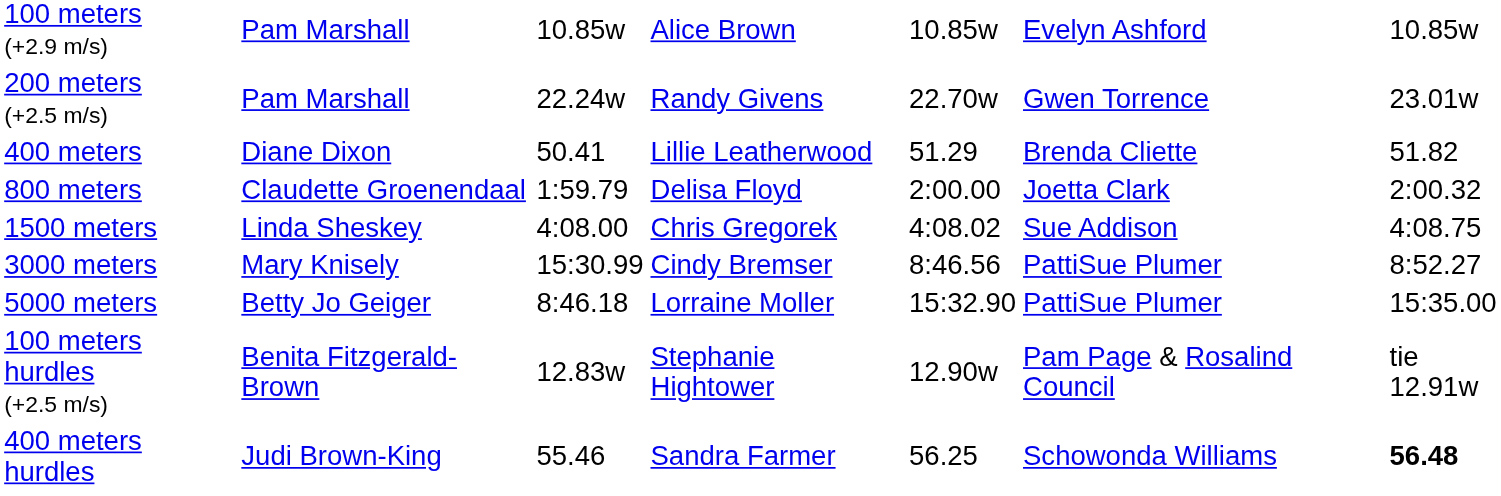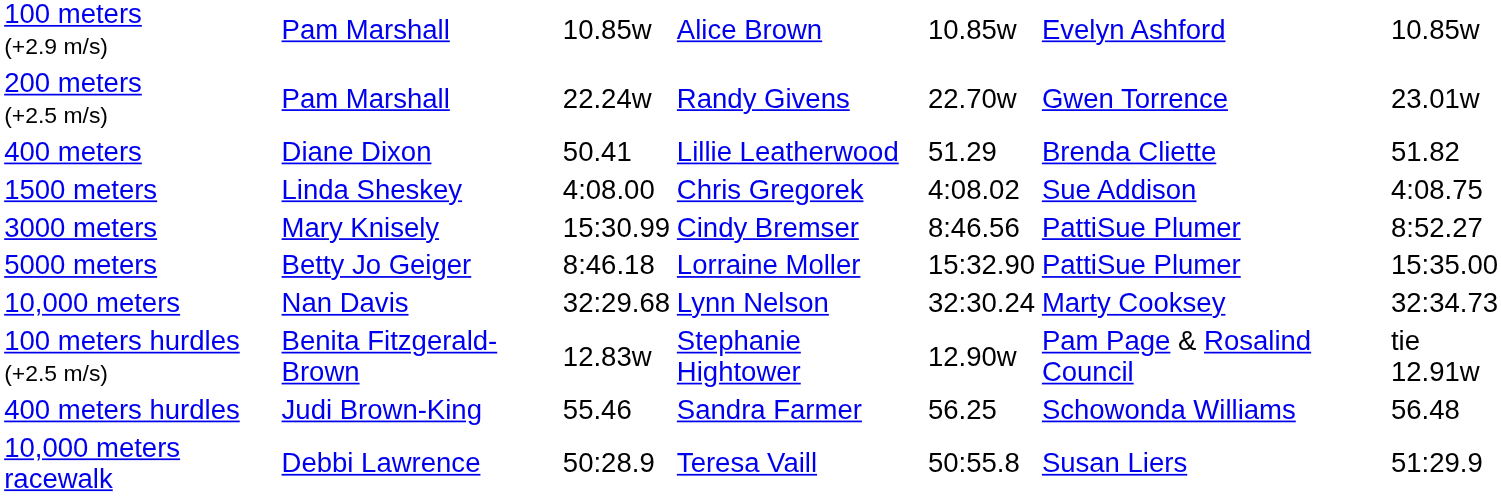- row: 800 meters | Claudette Groenendaal | 1:59.79 | Delisa Floyd | 2:00.00 | Joetta Clark | 2:00.32
+ row: 10,000 meters | Nan Davis | 32:29.68 | Lynn Nelson | 32:30.24 | Marty Cooksey | 32:34.73
400 meters hurdles | column 7: bold -> normal
+ row: 10,000 meters racewalk | Debbi Lawrence | 50:28.9 | Teresa Vaill | 50:55.8 | Susan Liers | 51:29.9
